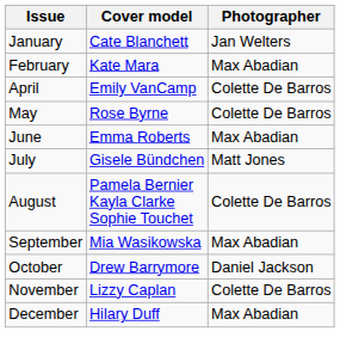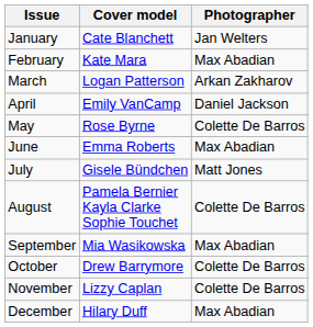+ row: March | Logan Patterson | Arkan Zakharov
April | Photographer: Colette De Barros -> Daniel Jackson
October | Photographer: Daniel Jackson -> Colette De Barros
